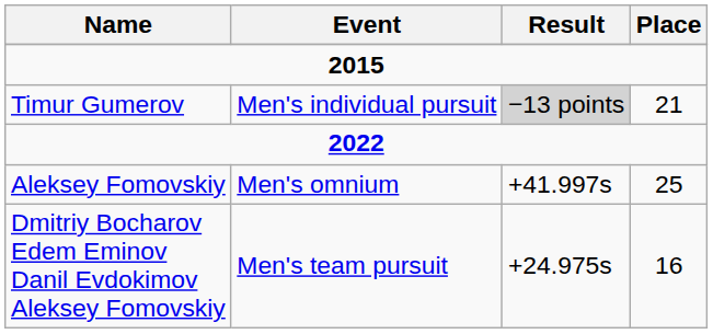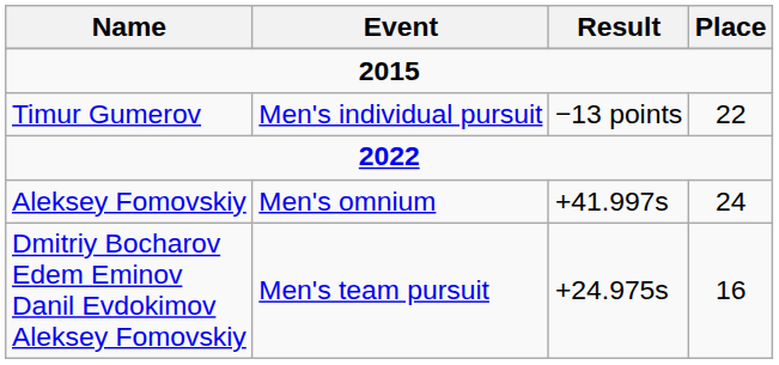Timur Gumerov | Result: lightgrey background -> no background
Timur Gumerov | Place: 21 -> 22
Aleksey Fomovskiy | Place: 25 -> 24
